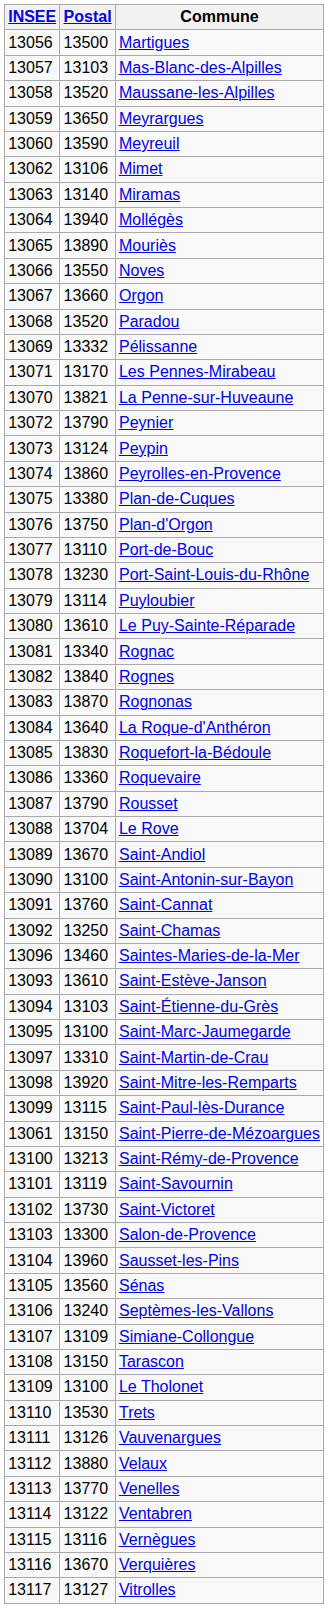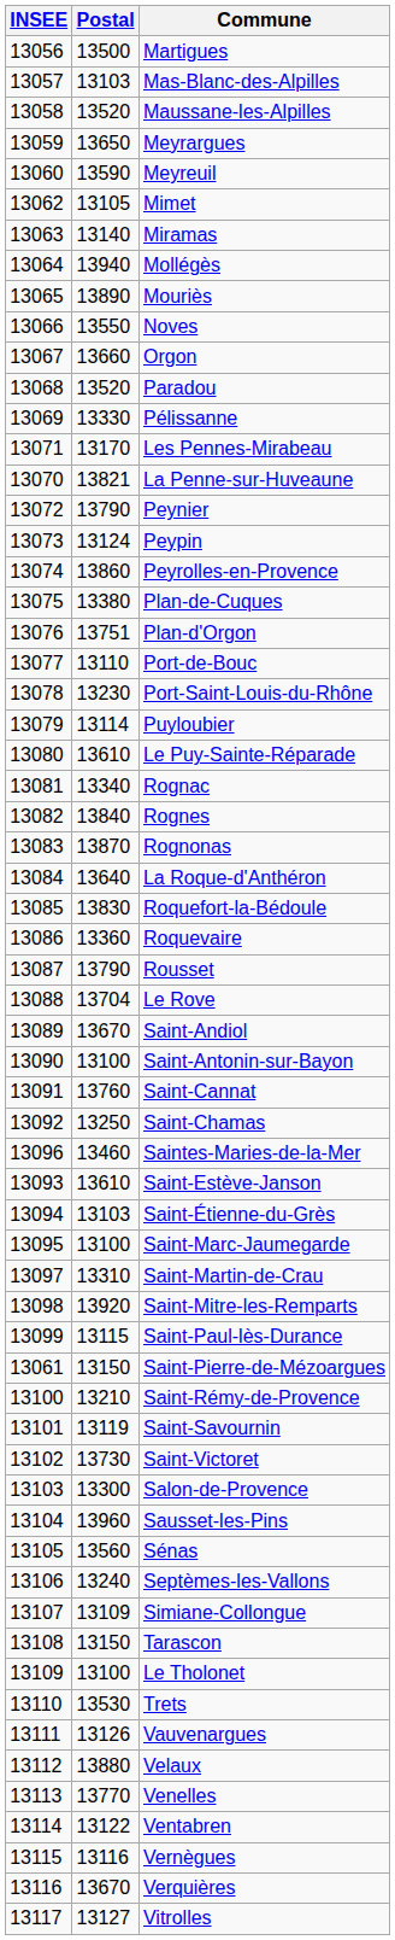Mimet | Postal: 13106 -> 13105
Pélissanne | Postal: 13332 -> 13330
Plan-d'Orgon | Postal: 13750 -> 13751
Saint-Rémy-de-Provence | Postal: 13213 -> 13210
